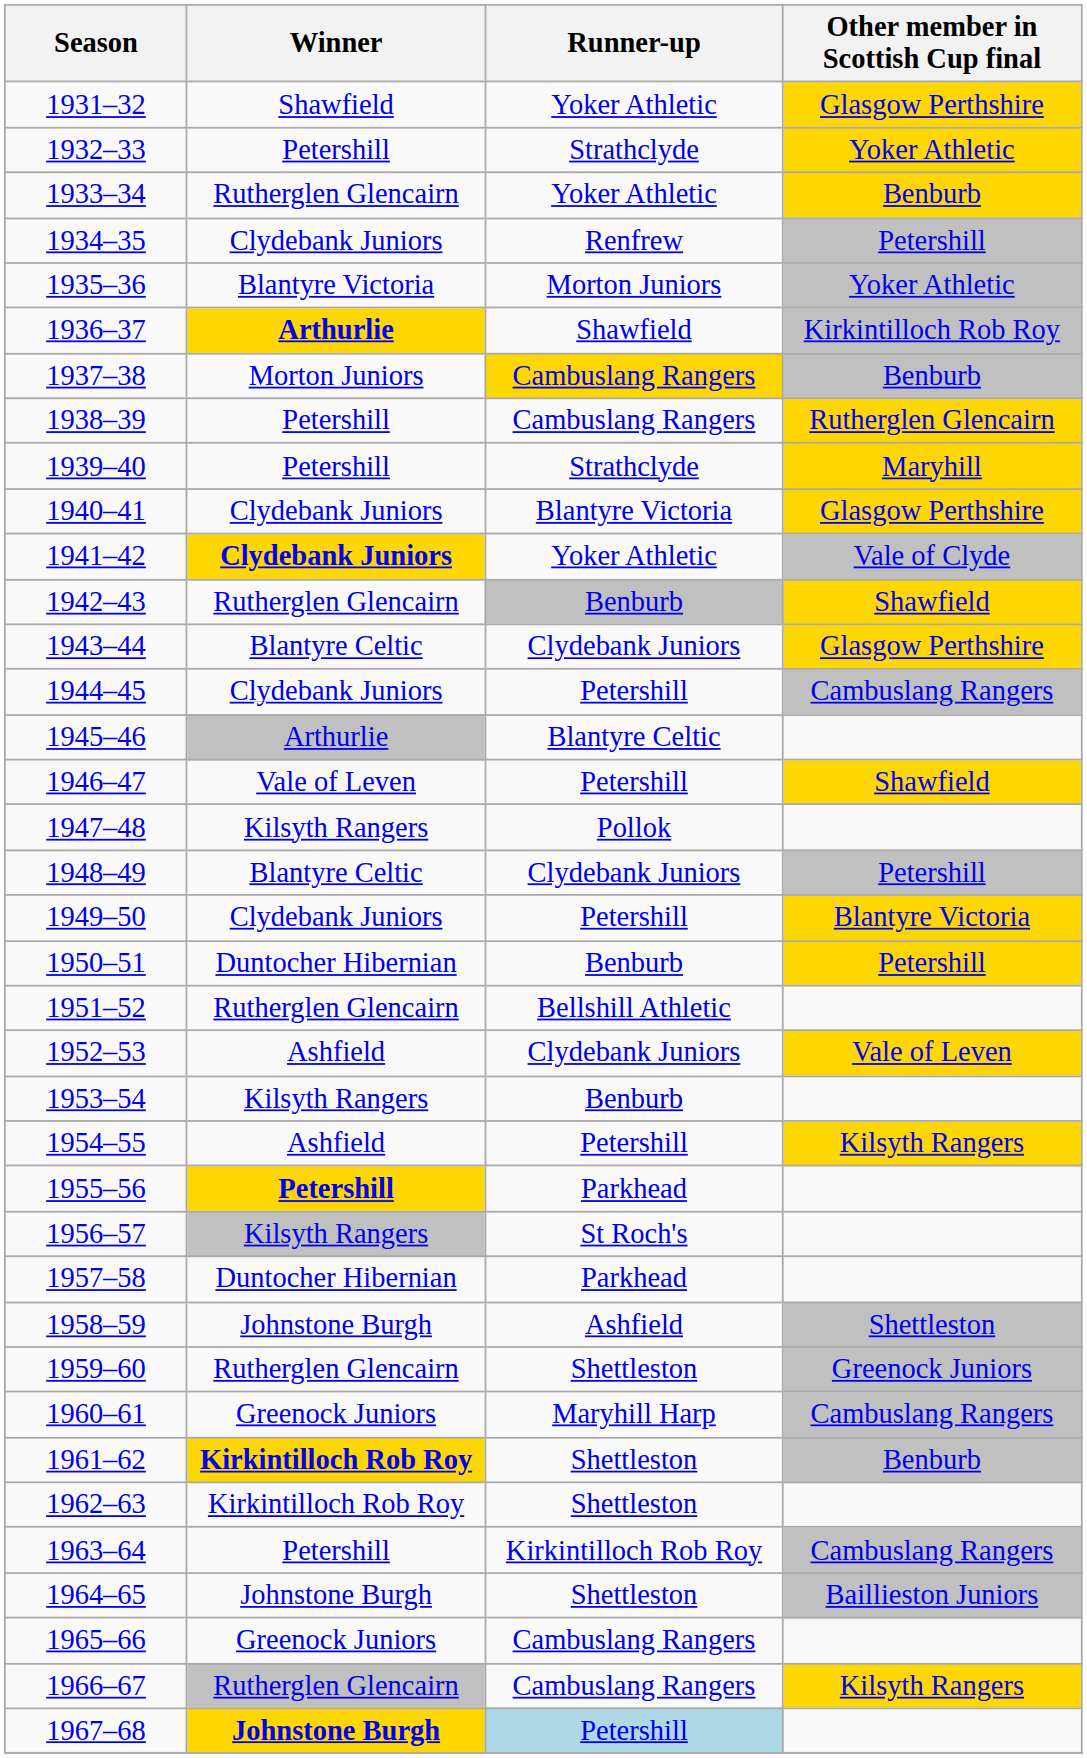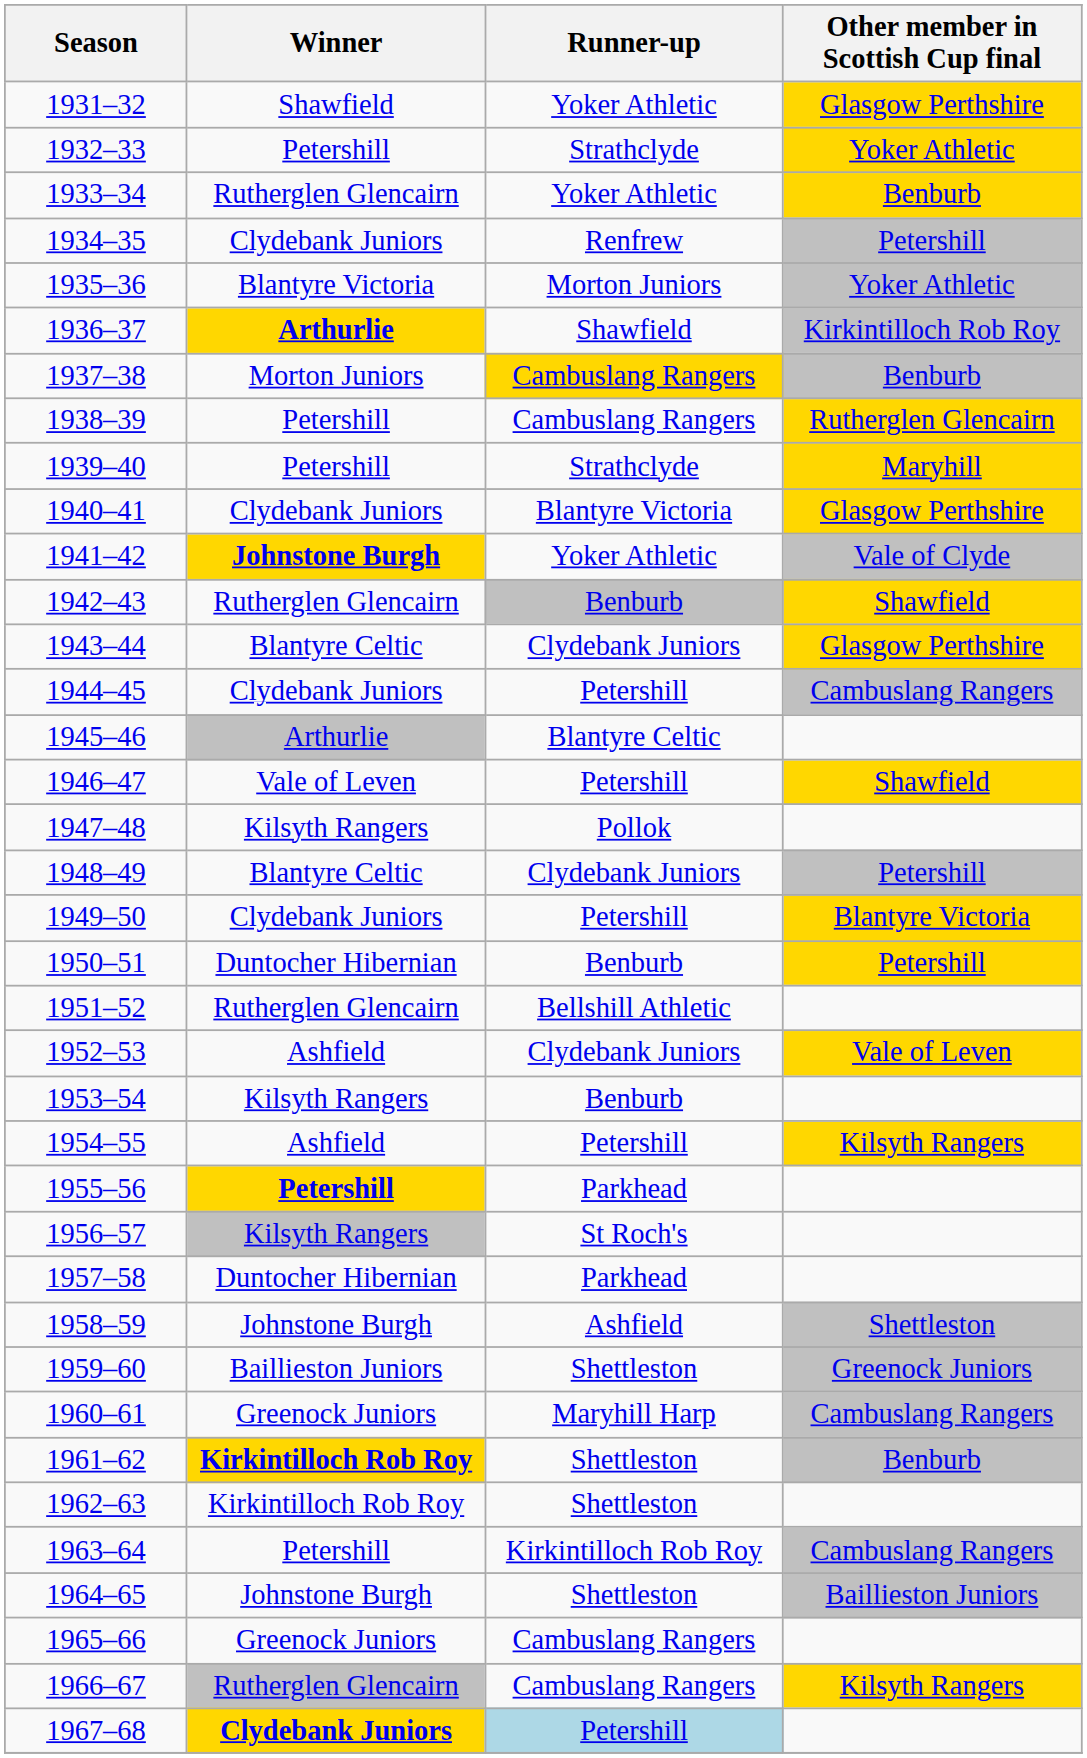1941–42 | Winner: Clydebank Juniors -> Johnstone Burgh
1959–60 | Winner: Rutherglen Glencairn -> Baillieston Juniors
1967–68 | Winner: Johnstone Burgh -> Clydebank Juniors
